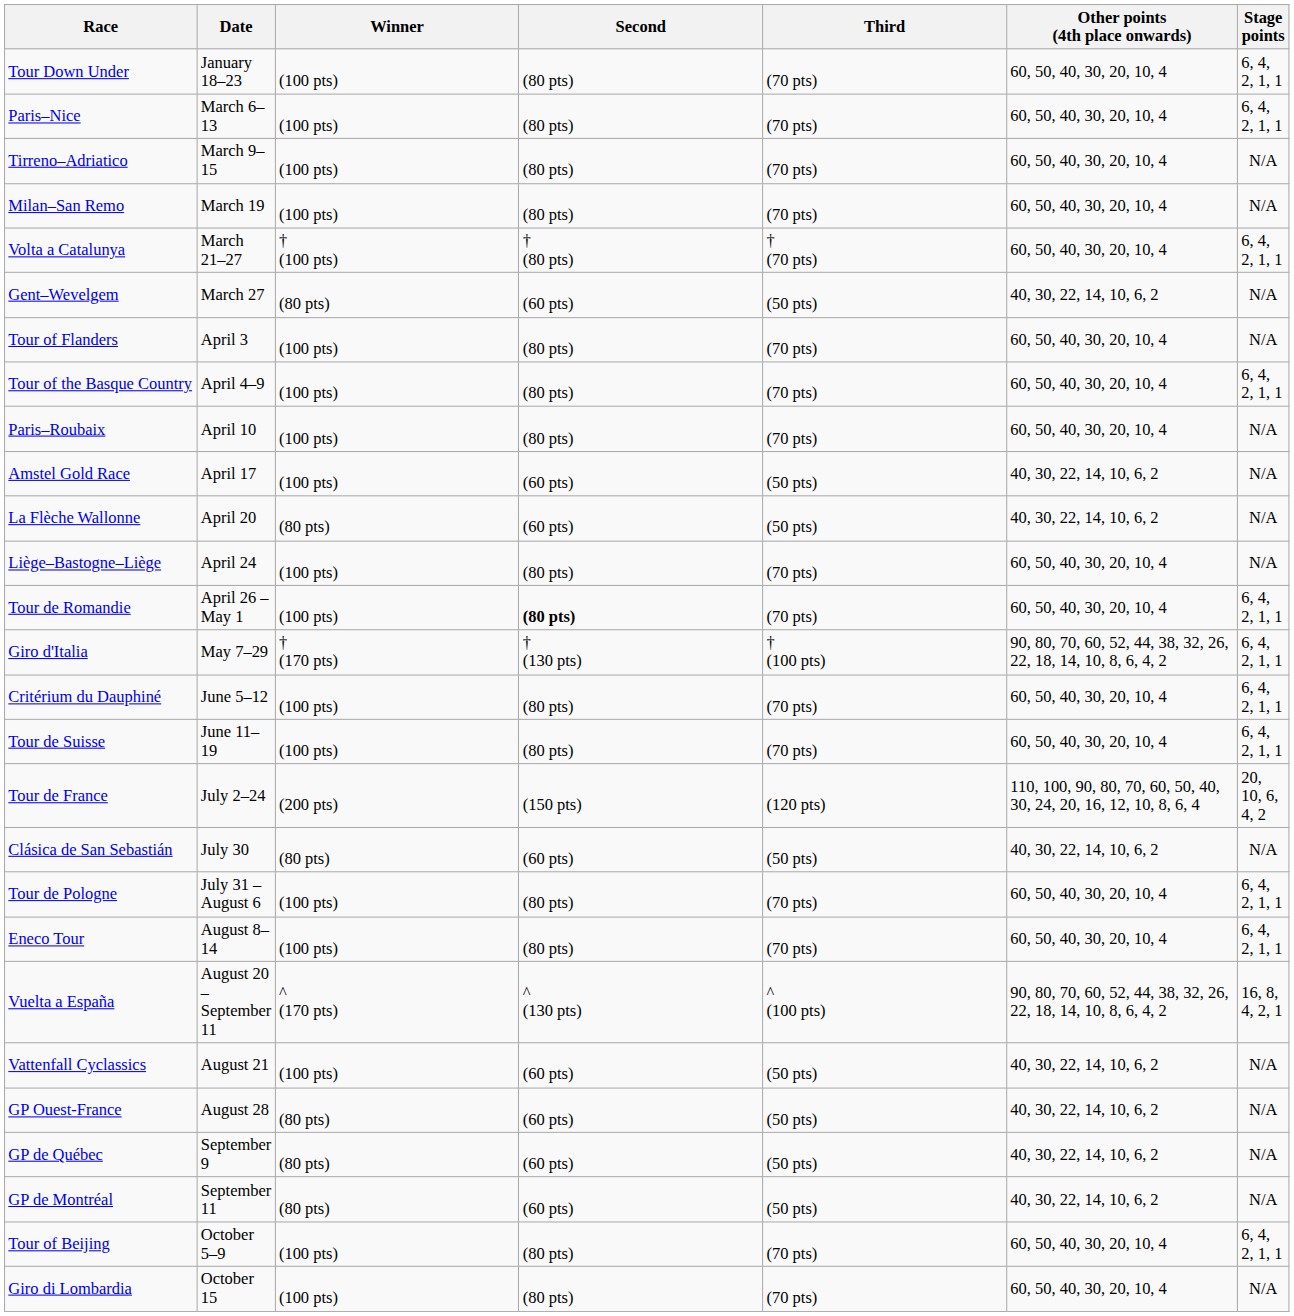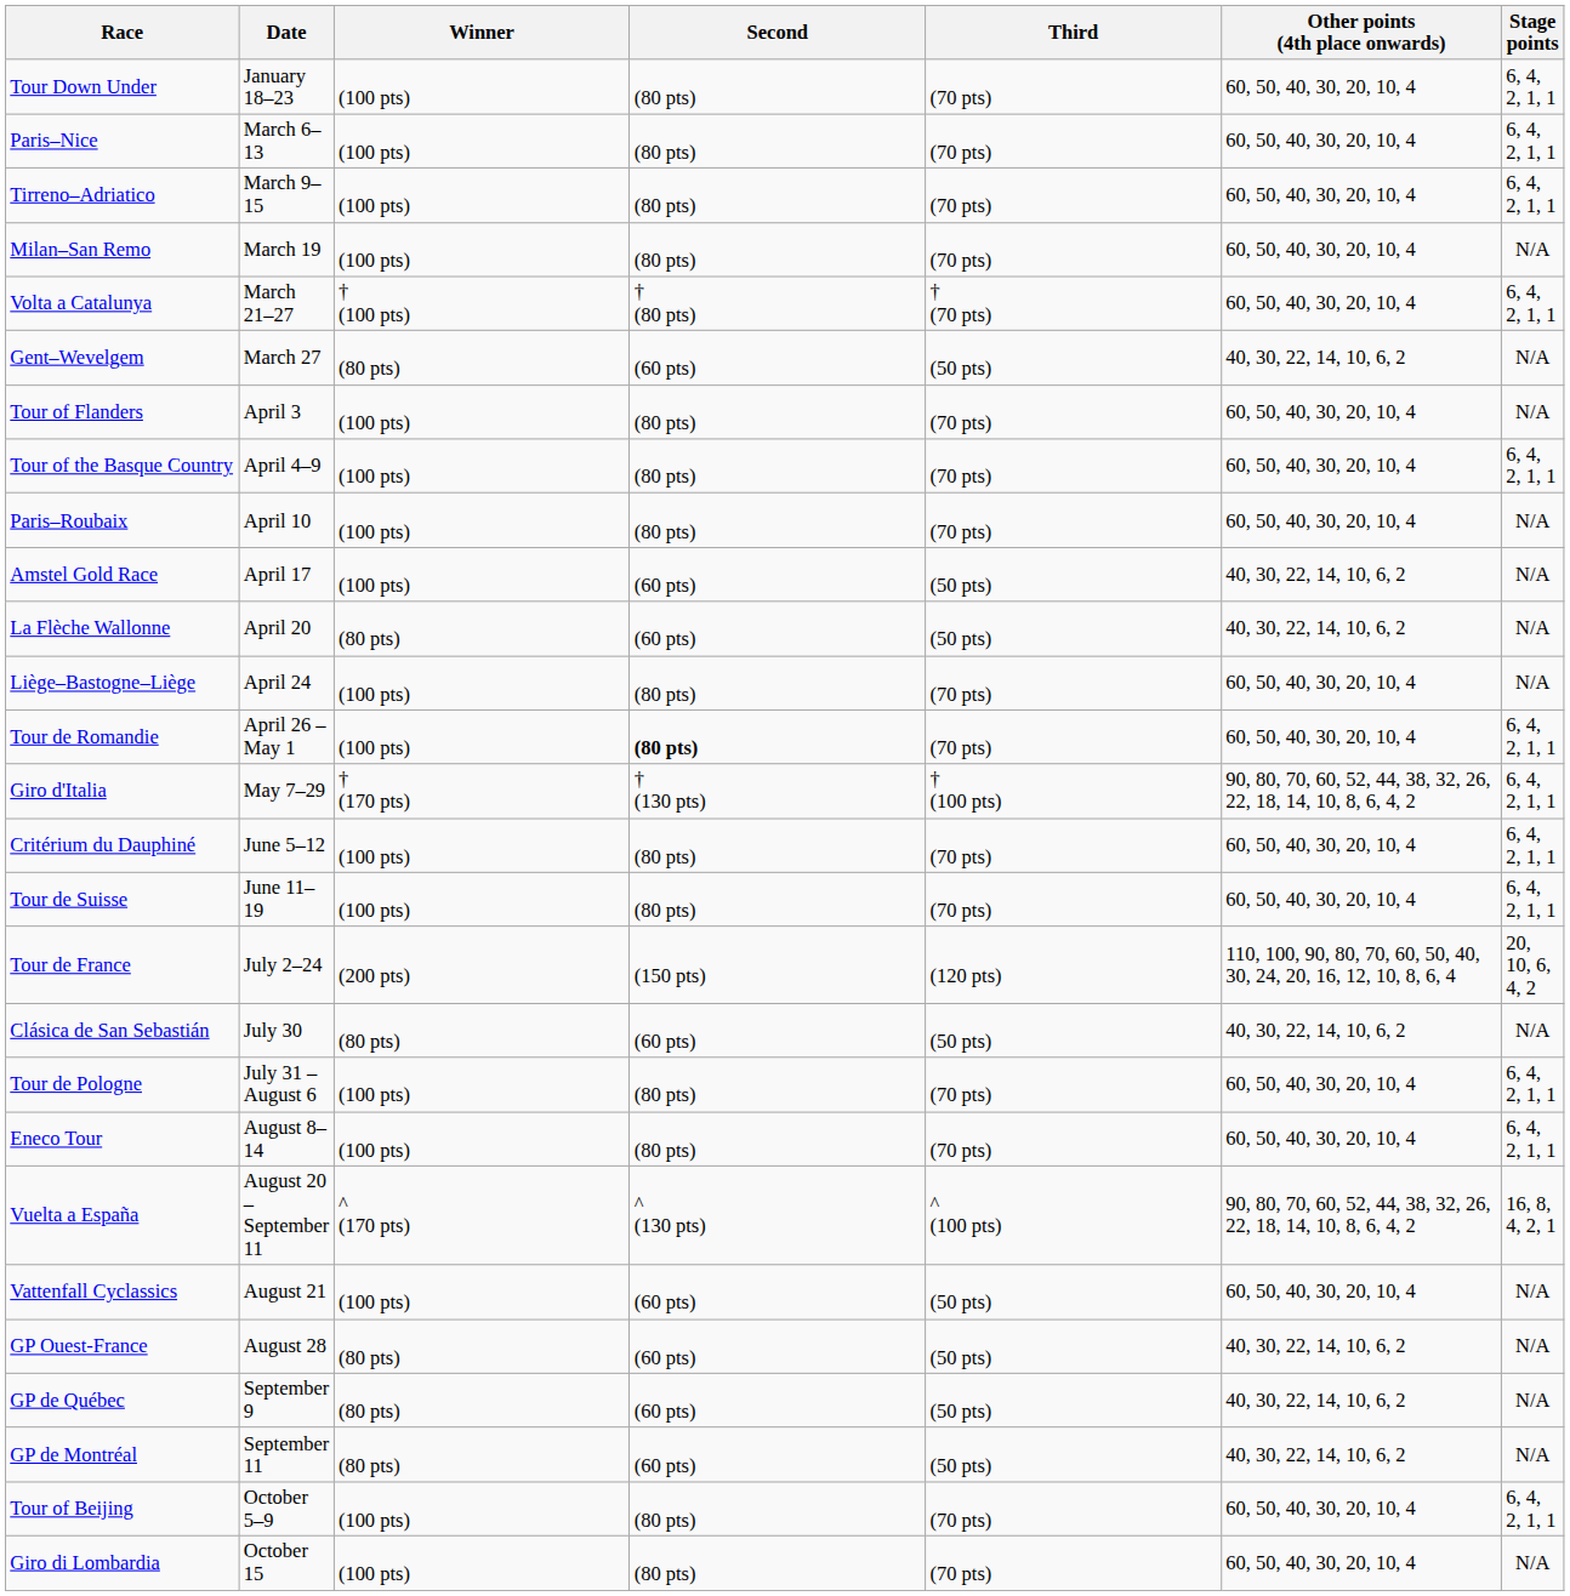Tirreno–Adriatico | Stage points: N/A -> 6, 4, 2, 1, 1
Vattenfall Cyclassics | Other points (4th place onwards): 40, 30, 22, 14, 10, 6, 2 -> 60, 50, 40, 30, 20, 10, 4
